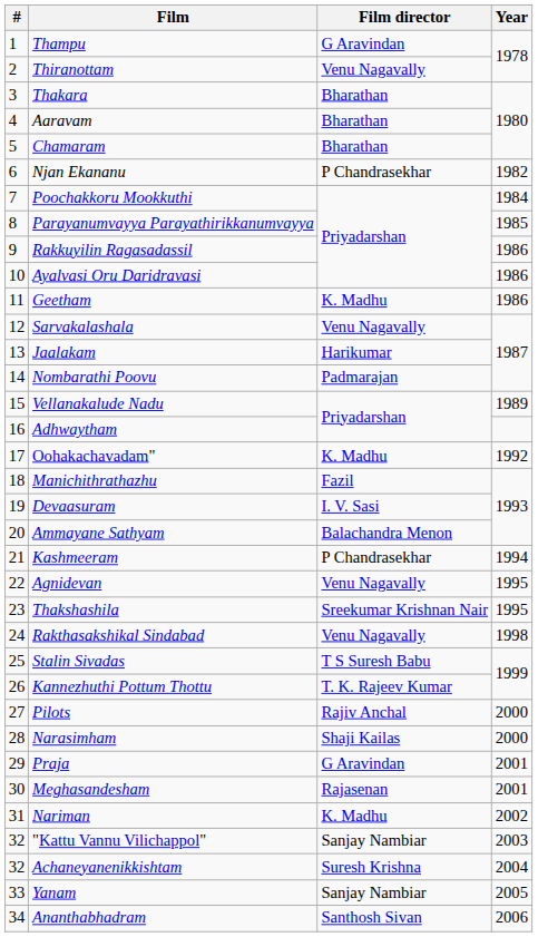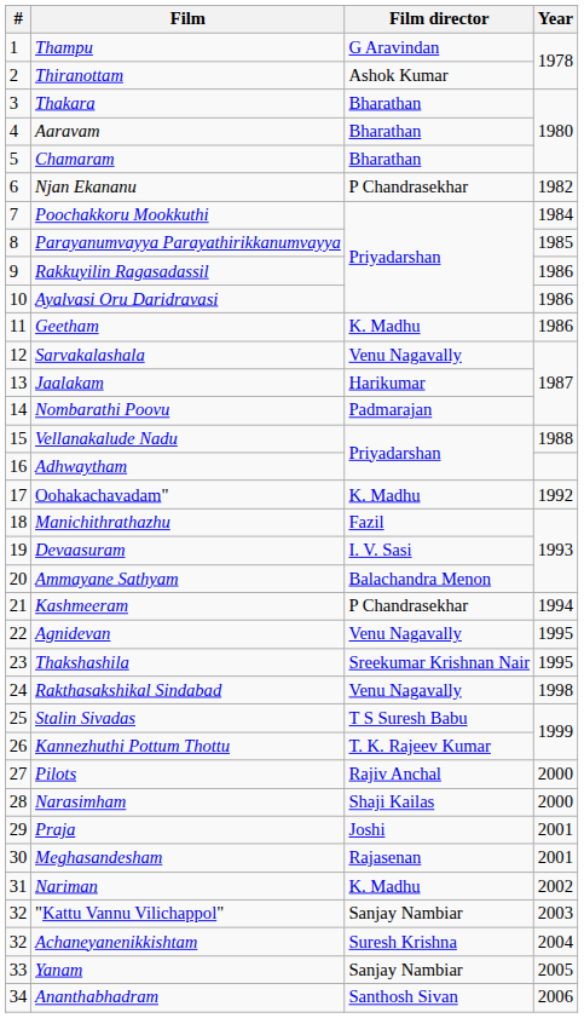Thiranottam | Film director: Venu Nagavally -> Ashok Kumar
Vellanakalude Nadu | Year: 1989 -> 1988
Praja | Film director: G Aravindan -> Joshi
